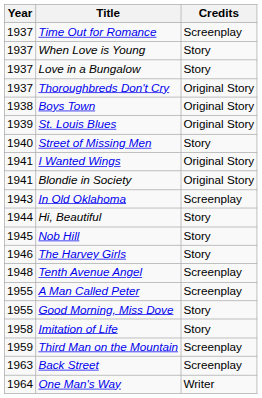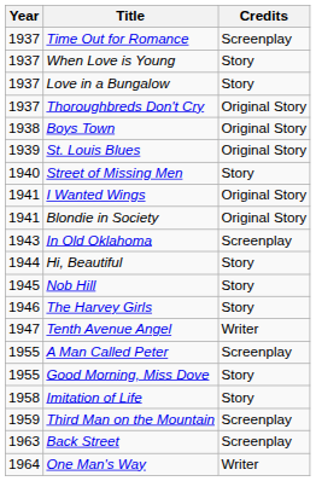Tenth Avenue Angel | Year: 1948 -> 1947
Tenth Avenue Angel | Credits: Screenplay -> Writer
